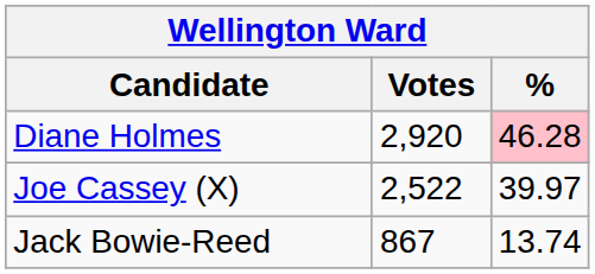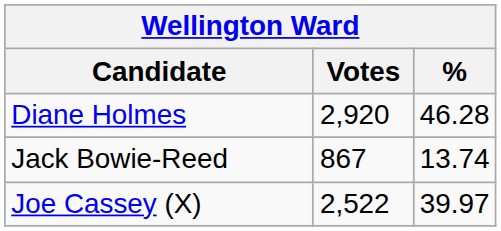Diane Holmes | %: pink background -> no background
rows swapped: Joe Cassey (X) <-> Jack Bowie-Reed
